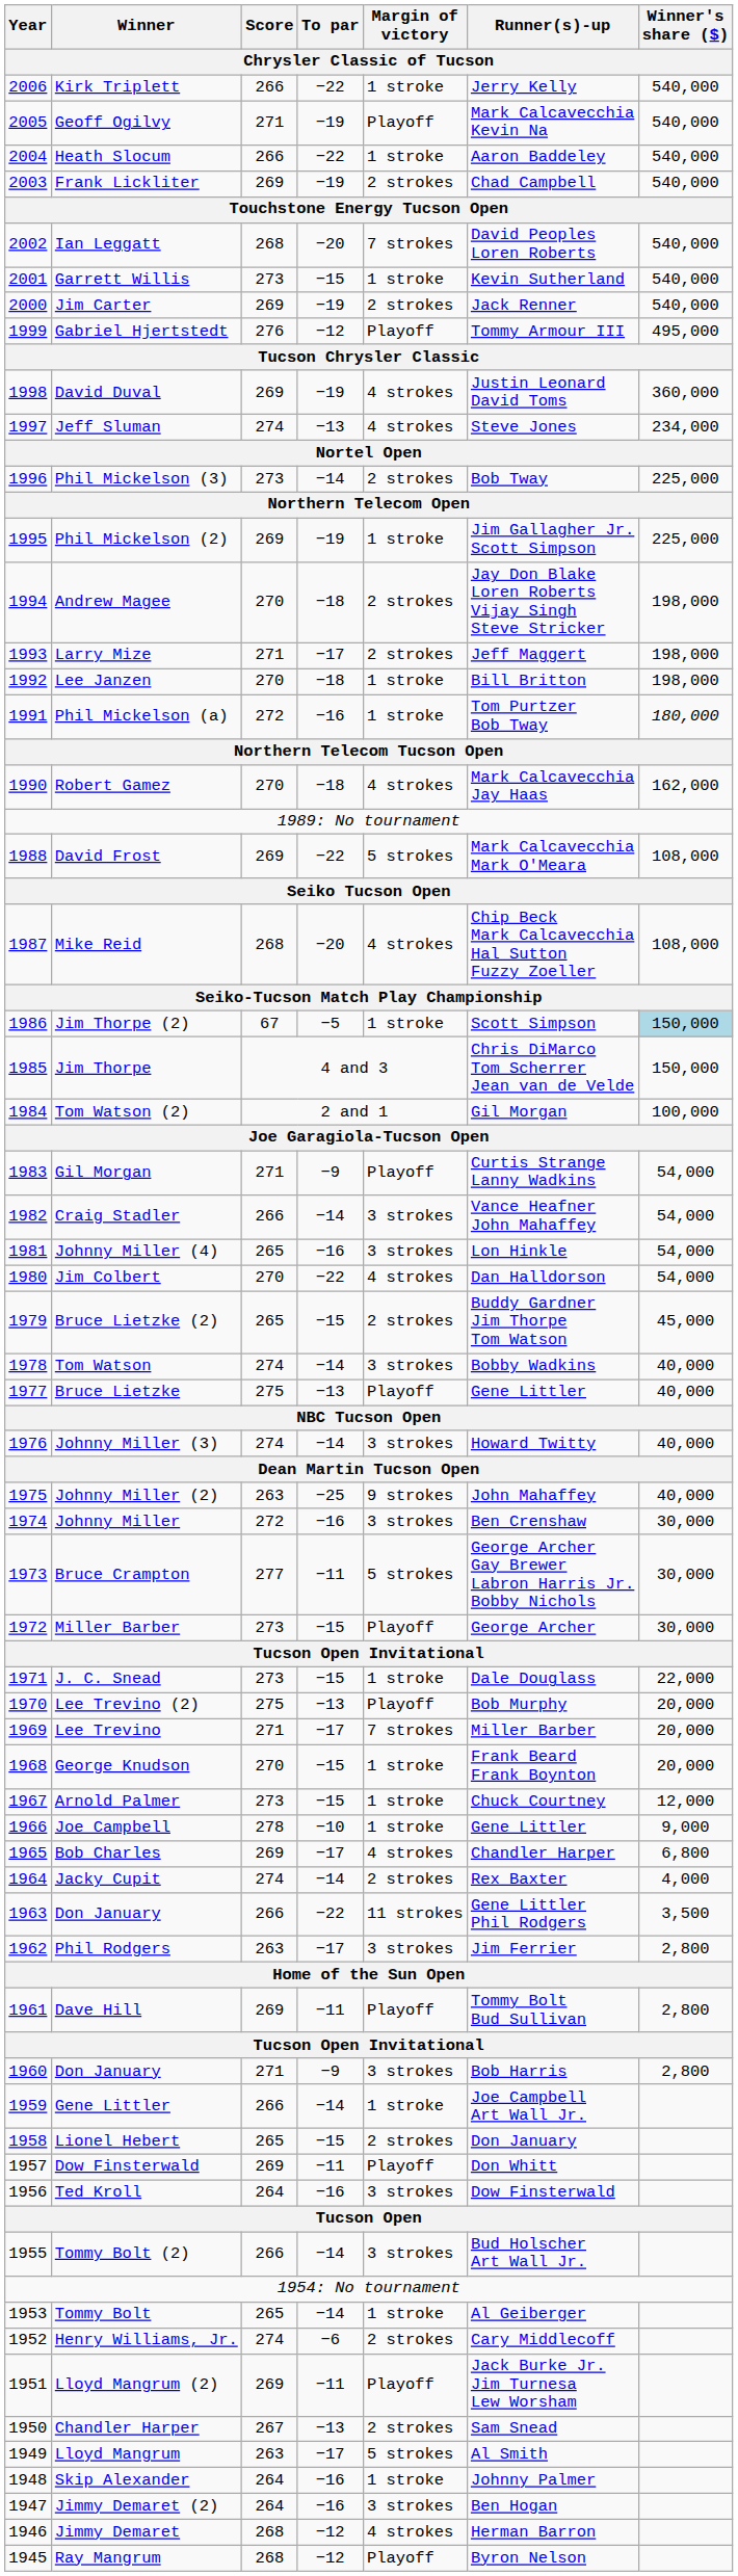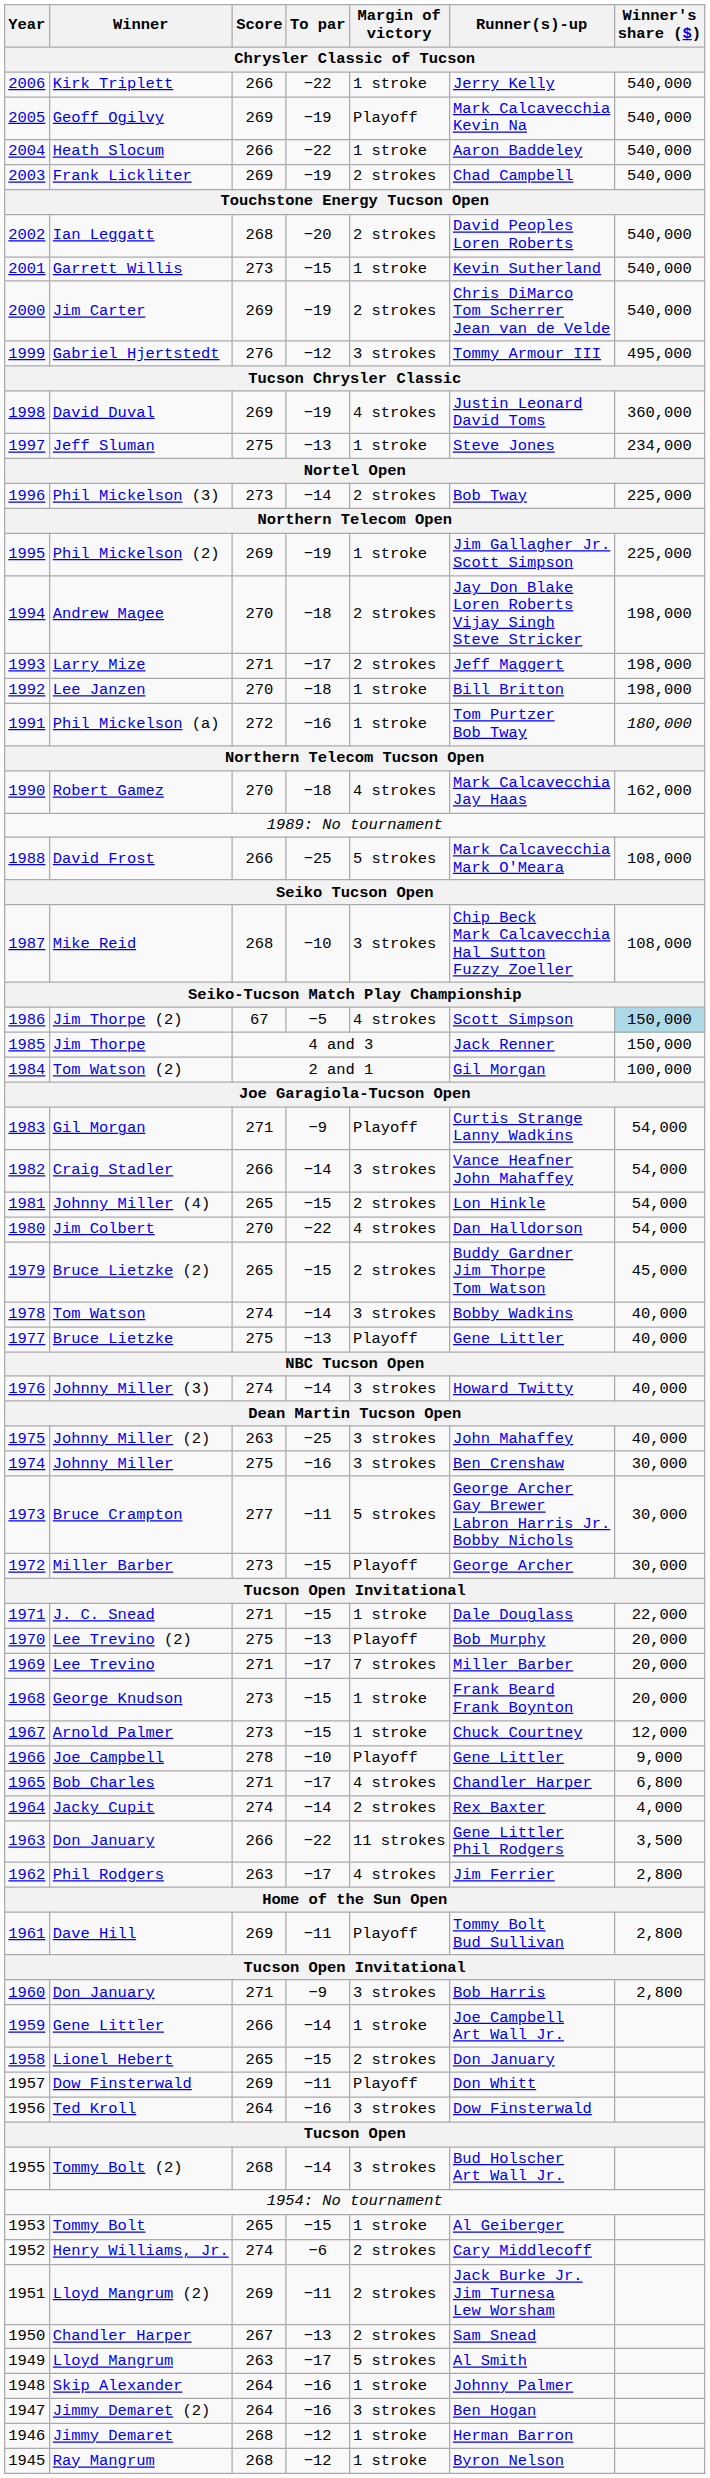Geoff Ogilvy | Score: 271 -> 269
Ian Leggatt | Margin of victory: 7 strokes -> 2 strokes
Jim Carter | Runner(s)-up: Jack Renner -> Chris DiMarco Tom Scherrer Jean van de Velde
Gabriel Hjertstedt | Margin of victory: Playoff -> 3 strokes
Jeff Sluman | Score: 274 -> 275
Jeff Sluman | Margin of victory: 4 strokes -> 1 stroke
David Frost | Score: 269 -> 266
David Frost | To par: −22 -> −25
Mike Reid | To par: −20 -> −10
Mike Reid | Margin of victory: 4 strokes -> 3 strokes
Jim Thorpe (2) | Margin of victory: 1 stroke -> 4 strokes
Jim Thorpe | Runner(s)-up: Chris DiMarco Tom Scherrer Jean van de Velde -> Jack Renner
Johnny Miller (4) | To par: −16 -> −15
Johnny Miller (4) | Margin of victory: 3 strokes -> 2 strokes
Johnny Miller (2) | Margin of victory: 9 strokes -> 3 strokes
Johnny Miller | Score: 272 -> 275
J. C. Snead | Score: 273 -> 271
George Knudson | Score: 270 -> 273
Joe Campbell | Margin of victory: 1 stroke -> Playoff
Bob Charles | Score: 269 -> 271
Phil Rodgers | Margin of victory: 3 strokes -> 4 strokes
Tommy Bolt (2) | Score: 266 -> 268
Tommy Bolt | To par: −14 -> −15
Lloyd Mangrum (2) | Margin of victory: Playoff -> 2 strokes
Jimmy Demaret | Margin of victory: 4 strokes -> 1 stroke
Ray Mangrum | Margin of victory: Playoff -> 1 stroke
